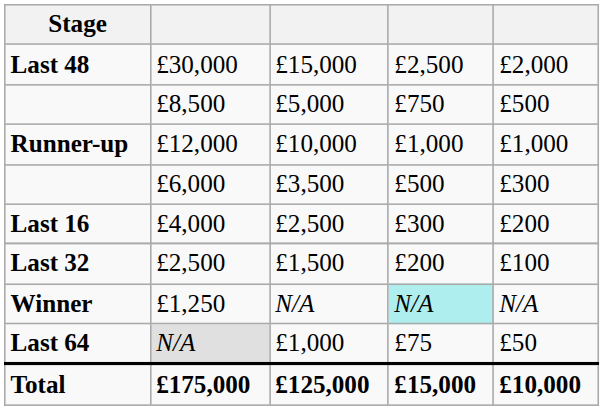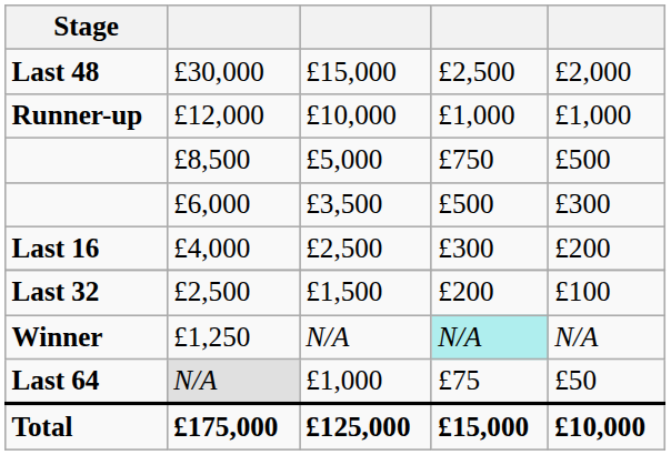rows swapped: £12,000 <-> £8,500
